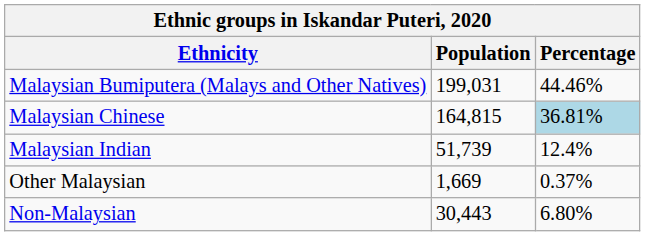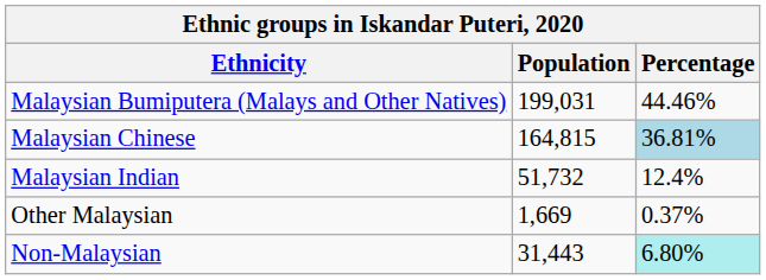Malaysian Indian | Population: 51,739 -> 51,732
Non-Malaysian | Population: 30,443 -> 31,443
Non-Malaysian | Percentage: no background -> paleturquoise background
